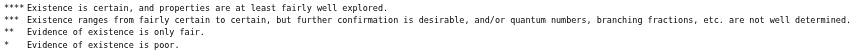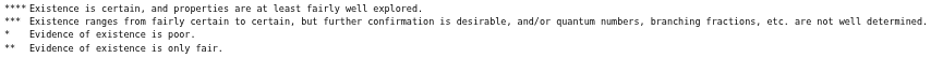rows swapped: Evidence of existence is only fair. <-> Evidence of existence is poor.
